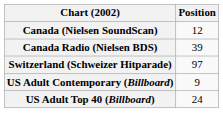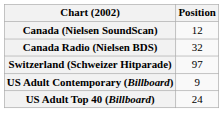Canada Radio (Nielsen BDS) | Position: 39 -> 32
